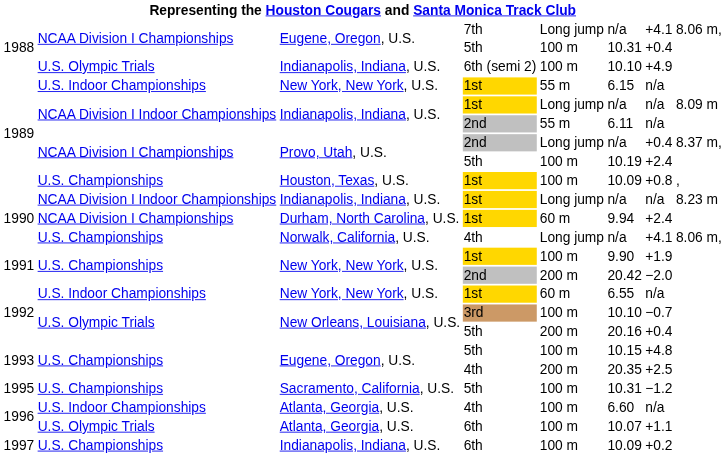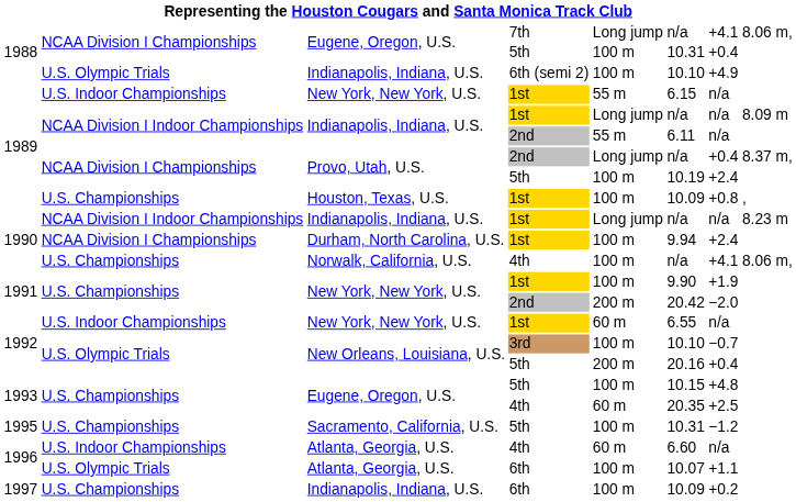Durham, North Carolina, U.S. | column 5: 60 m -> 100 m
Norwalk, California, U.S. | column 5: Long jump -> 100 m
Eugene, Oregon, U.S. / 4th | column 5: 200 m -> 60 m
Atlanta, Georgia, U.S. / 4th | column 5: 100 m -> 60 m
